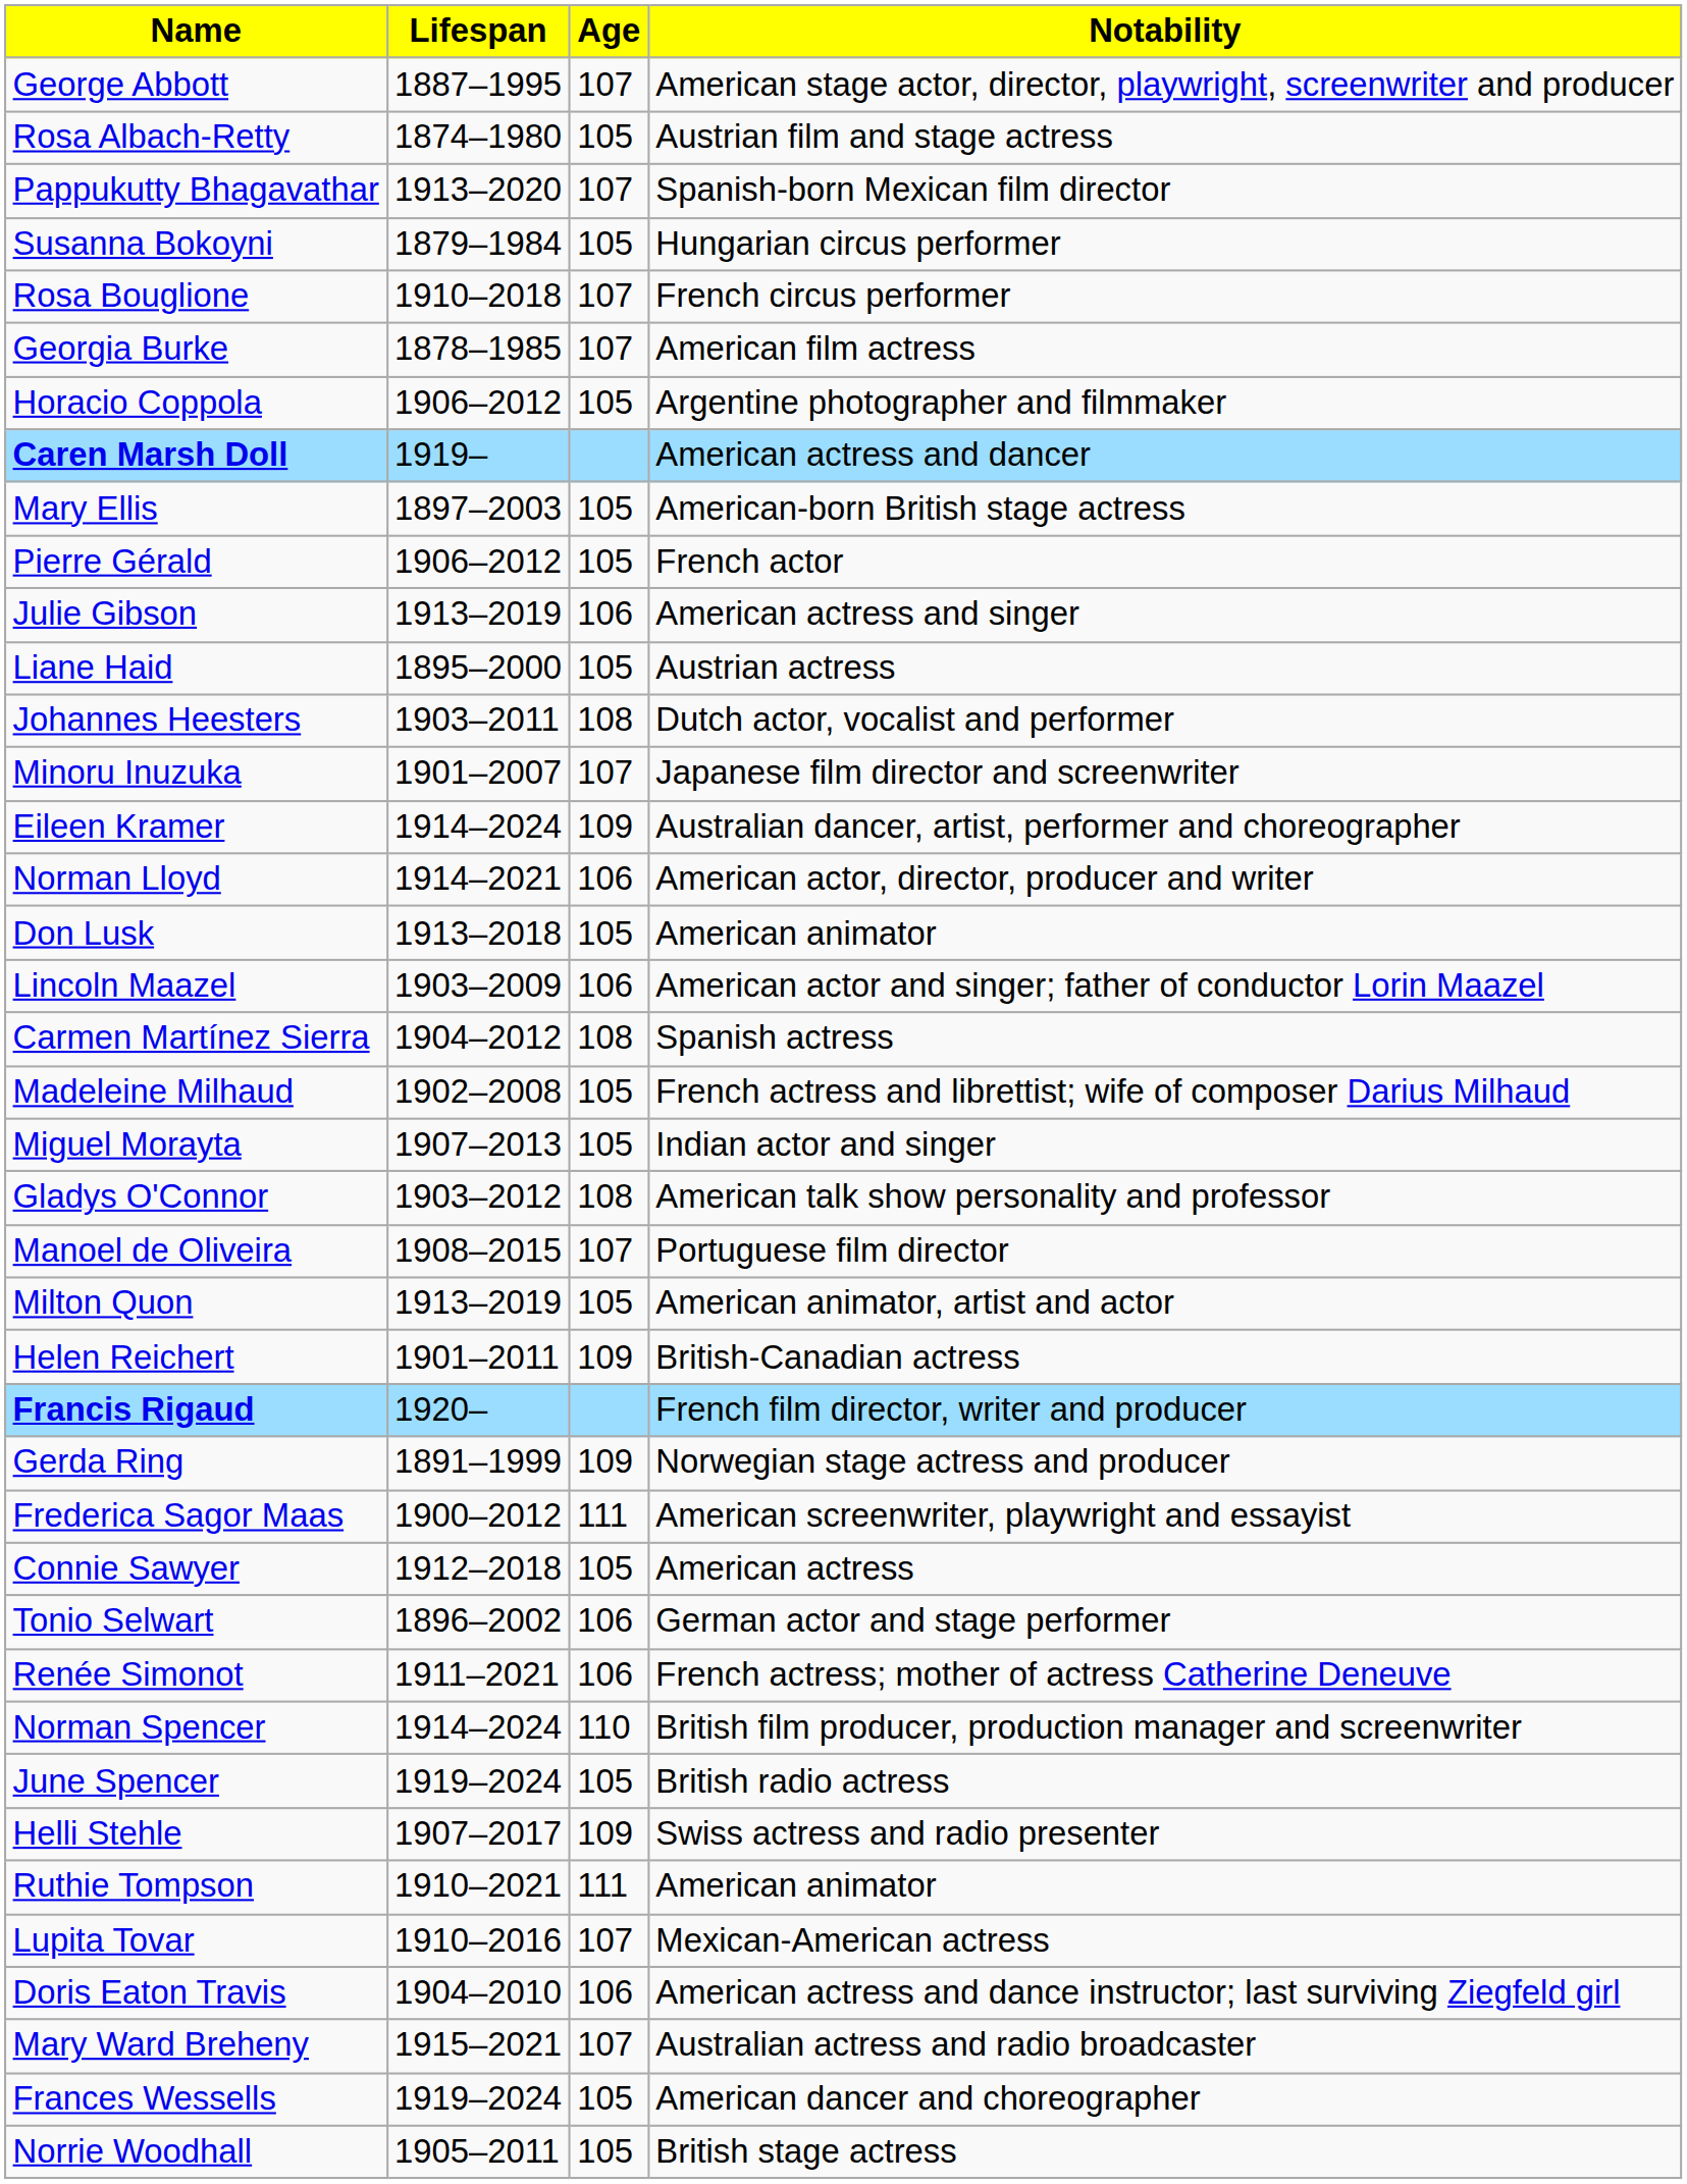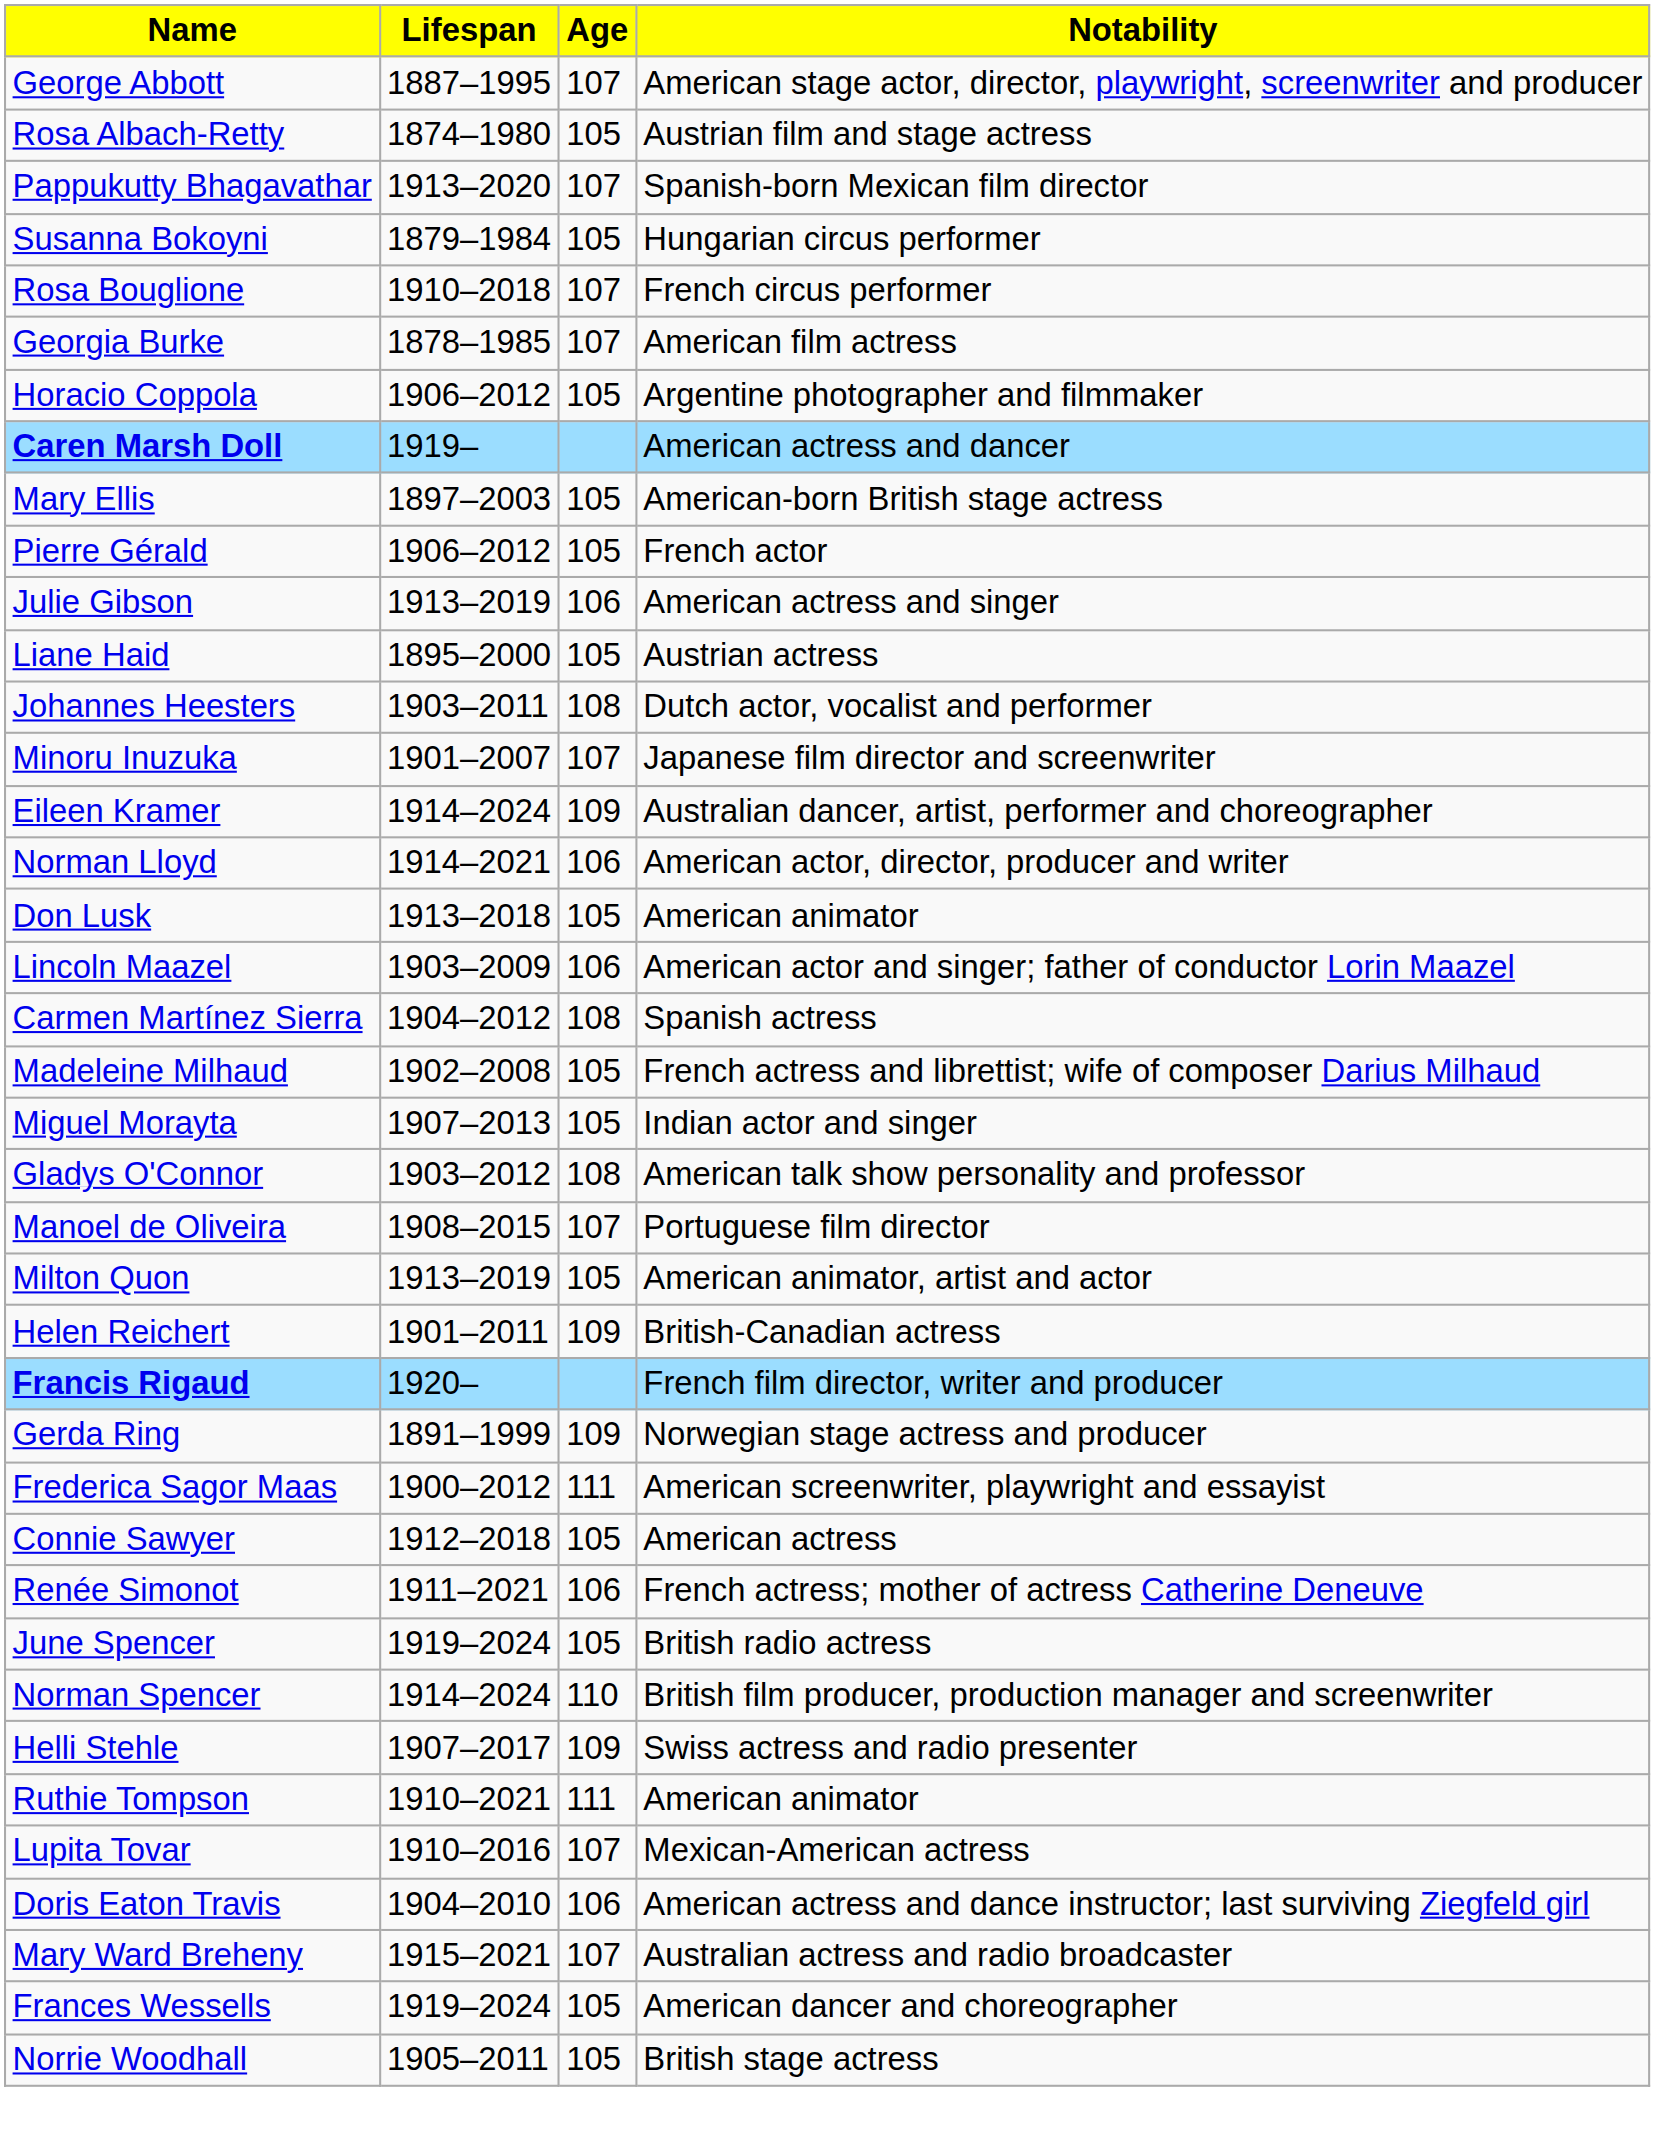- row: Tonio Selwart | 1896–2002 | 106 | German actor and stage performer
rows swapped: June Spencer <-> Norman Spencer
